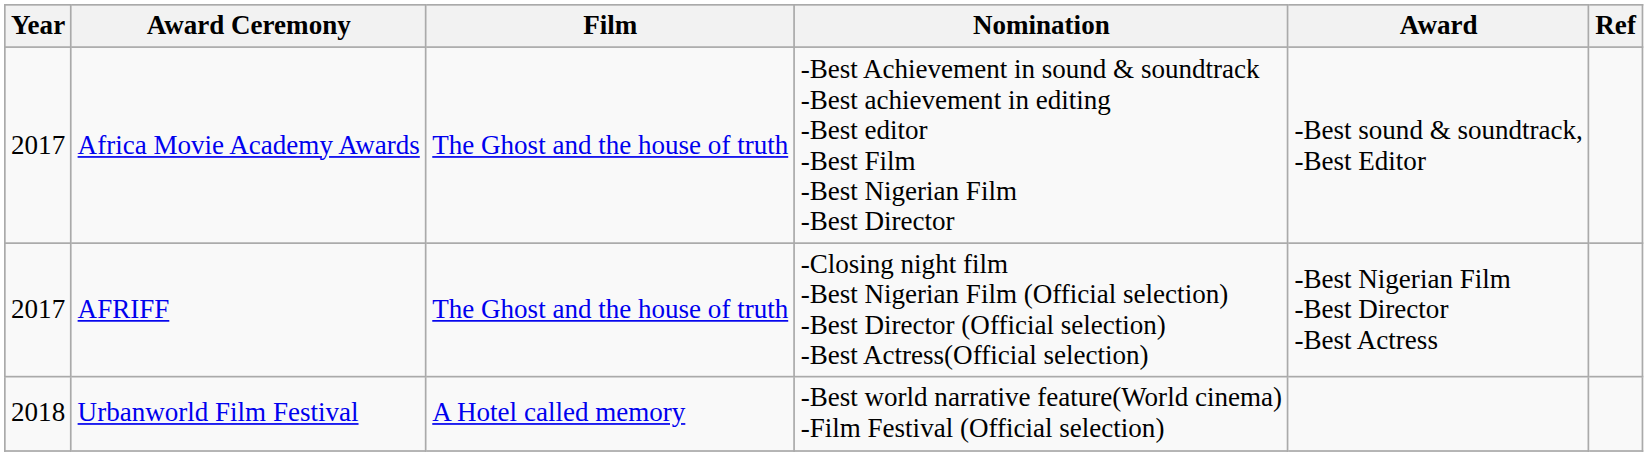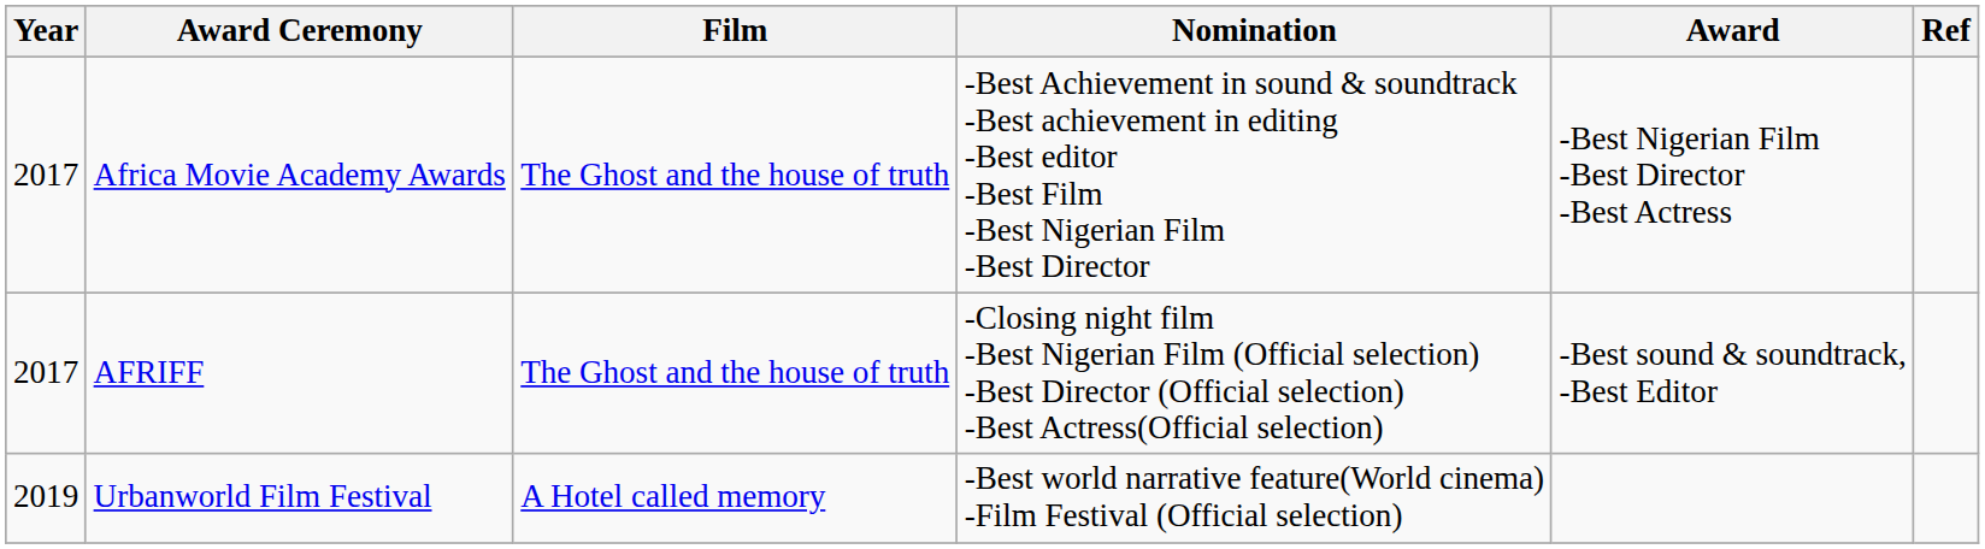Africa Movie Academy Awards | Award: -Best sound & soundtrack, -Best Editor -> -Best Nigerian Film -Best Director -Best Actress
AFRIFF | Award: -Best Nigerian Film -Best Director -Best Actress -> -Best sound & soundtrack, -Best Editor
Urbanworld Film Festival | Year: 2018 -> 2019
